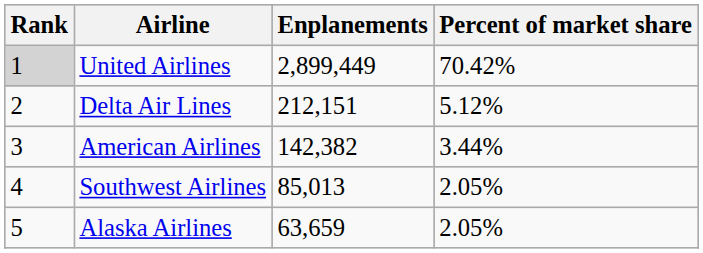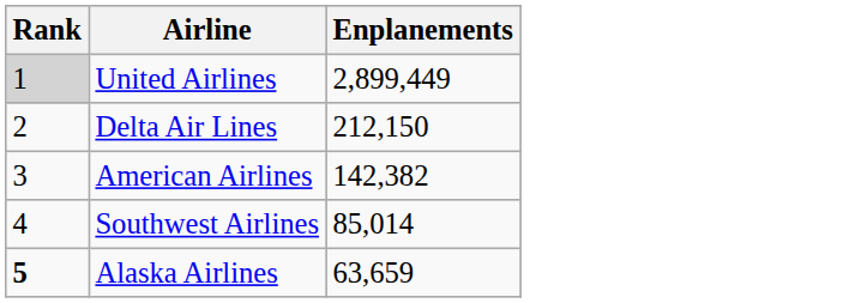- column: Percent of market share | 70.42% | 5.12% | 3.44% | 2.05% | 2.05%
Delta Air Lines | Enplanements: 212,151 -> 212,150
Southwest Airlines | Enplanements: 85,013 -> 85,014
Alaska Airlines | Rank: normal -> bold
